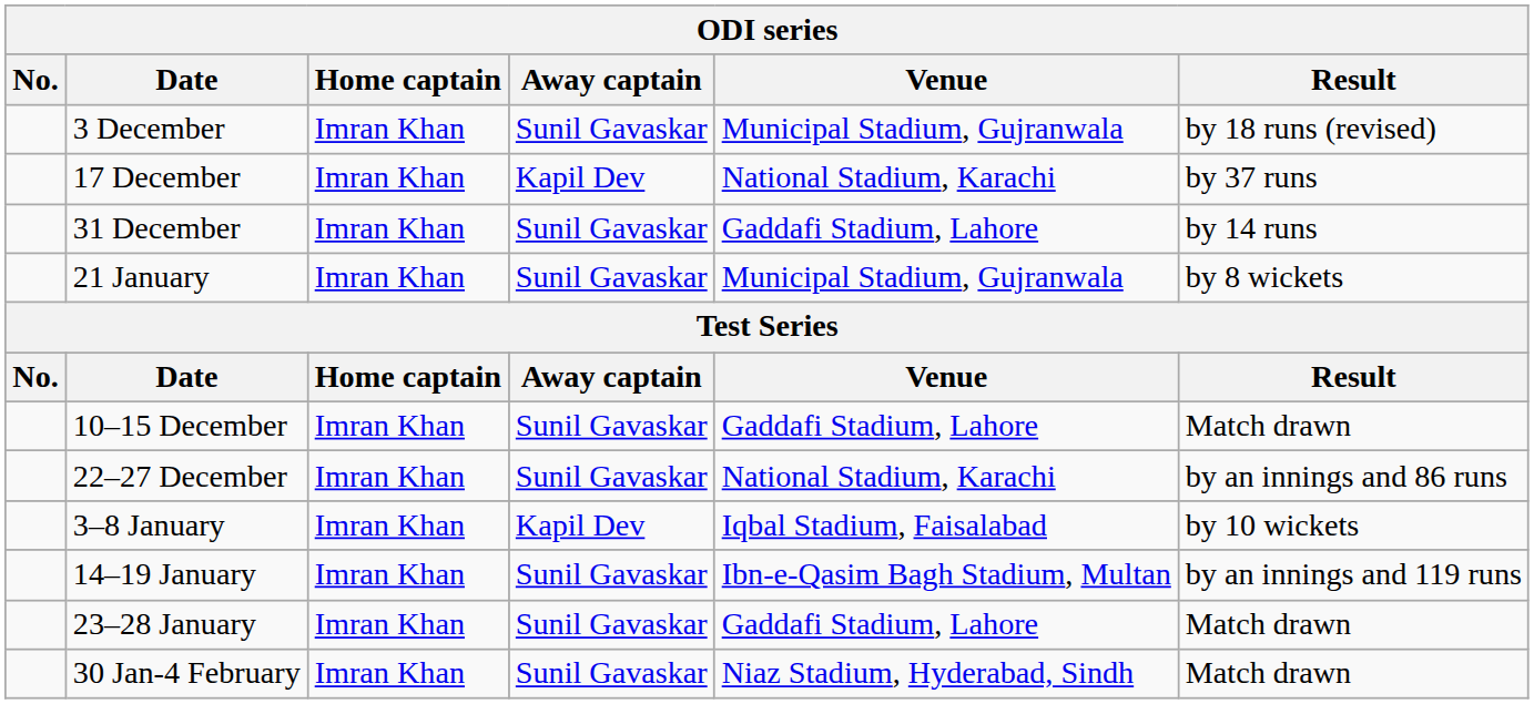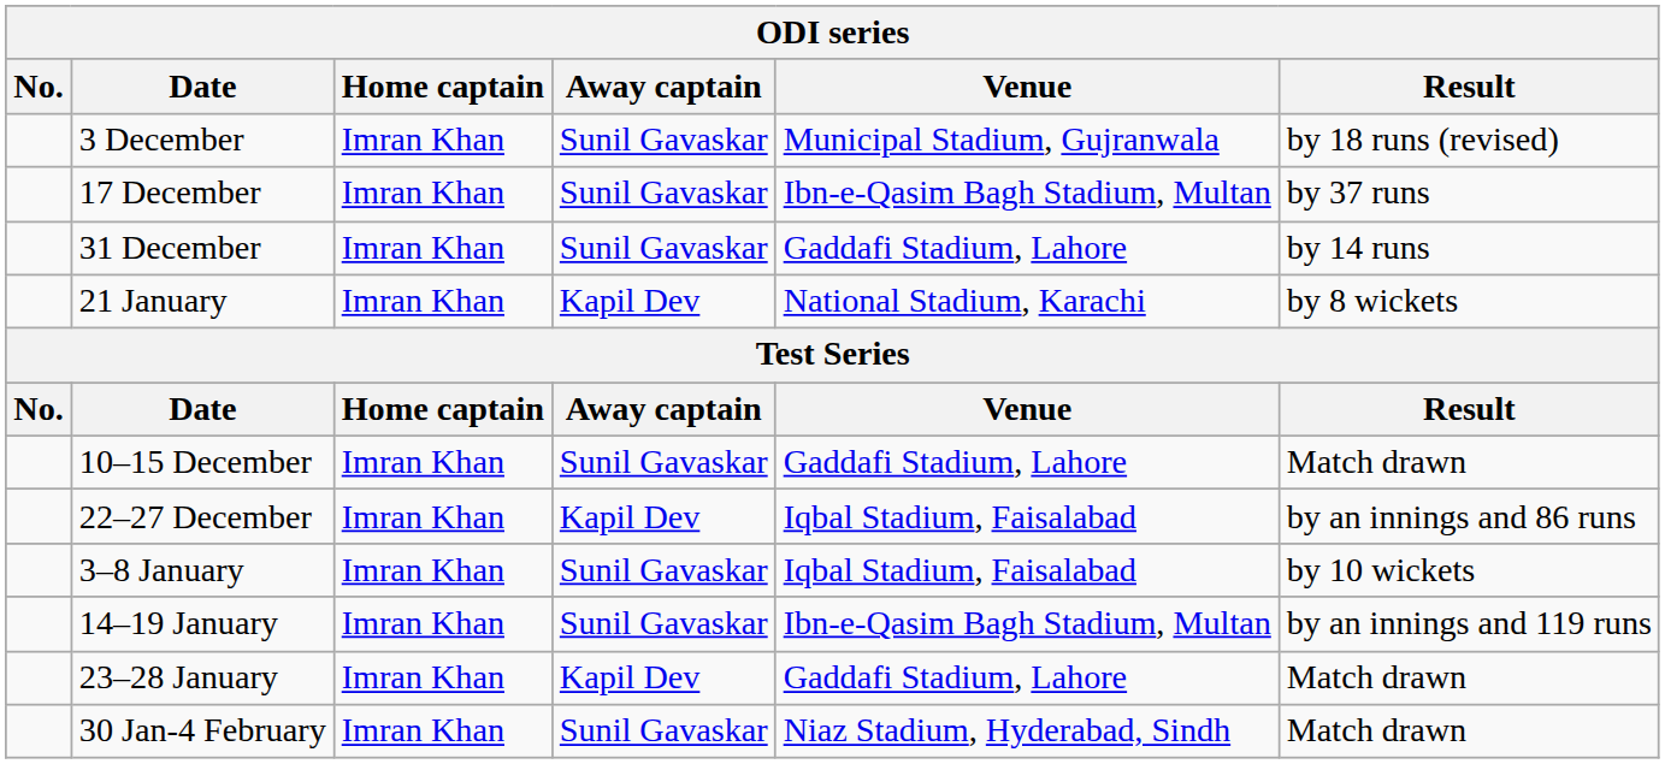17 December | Away captain: Kapil Dev -> Sunil Gavaskar
17 December | Venue: National Stadium, Karachi -> Ibn-e-Qasim Bagh Stadium, Multan
21 January | Away captain: Sunil Gavaskar -> Kapil Dev
21 January | Venue: Municipal Stadium, Gujranwala -> National Stadium, Karachi
22–27 December | Away captain: Sunil Gavaskar -> Kapil Dev
22–27 December | Venue: National Stadium, Karachi -> Iqbal Stadium, Faisalabad
3–8 January | Away captain: Kapil Dev -> Sunil Gavaskar
23–28 January | Away captain: Sunil Gavaskar -> Kapil Dev
